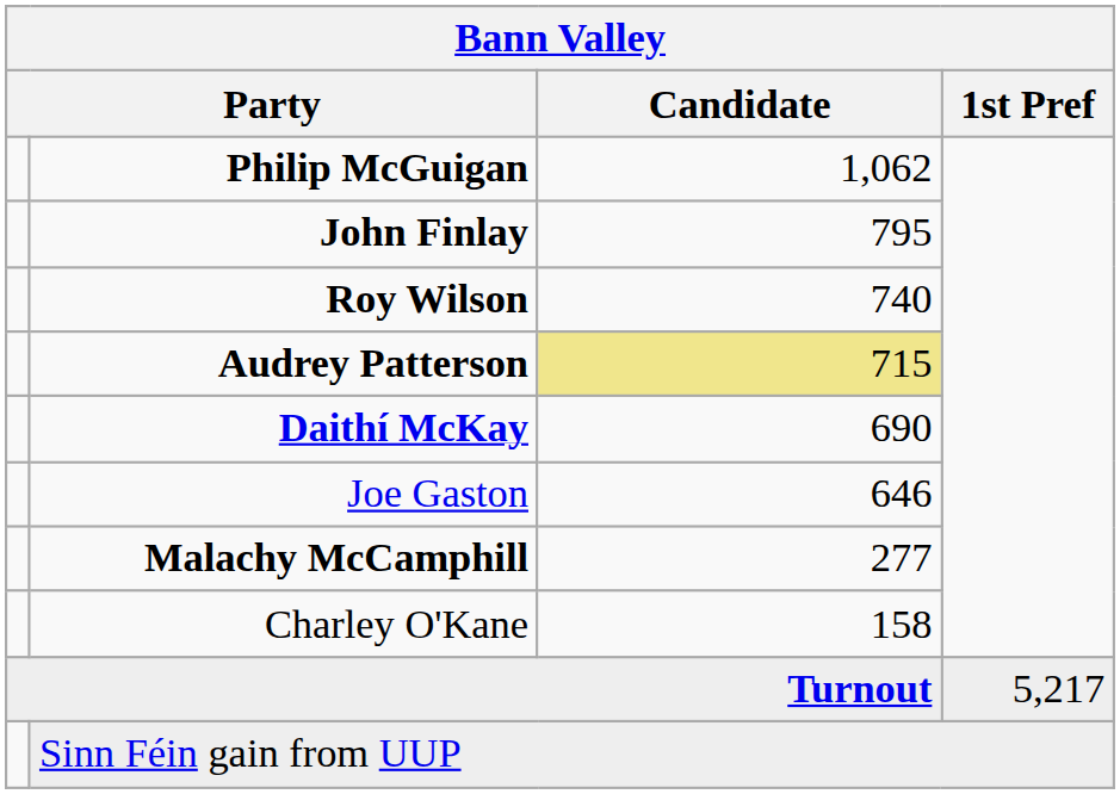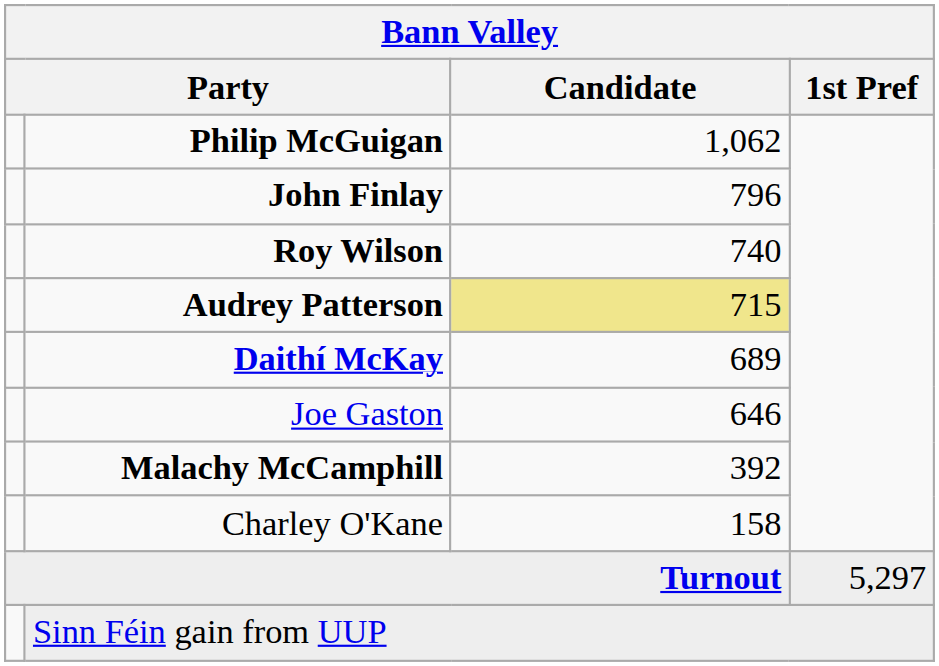John Finlay | Candidate: 795 -> 796
Daithí McKay | Candidate: 690 -> 689
Malachy McCamphill | Candidate: 277 -> 392
Turnout | 1st Pref: 5,217 -> 5,297
